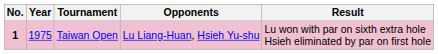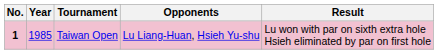Taiwan Open | Year: 1975 -> 1985
